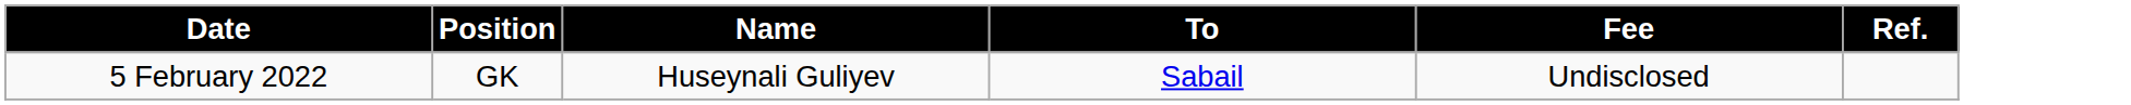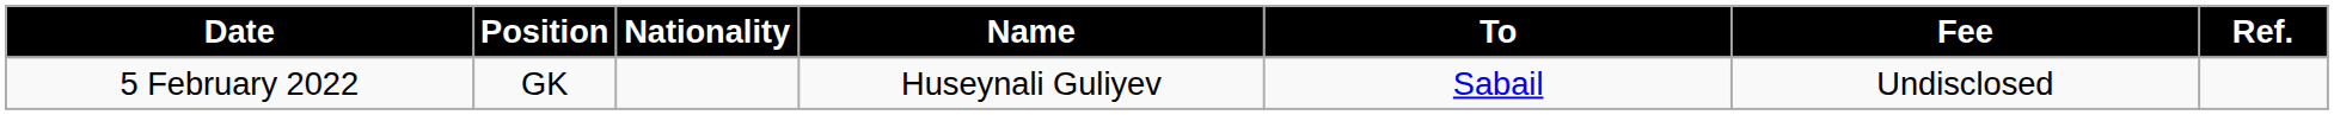+ column: Nationality
